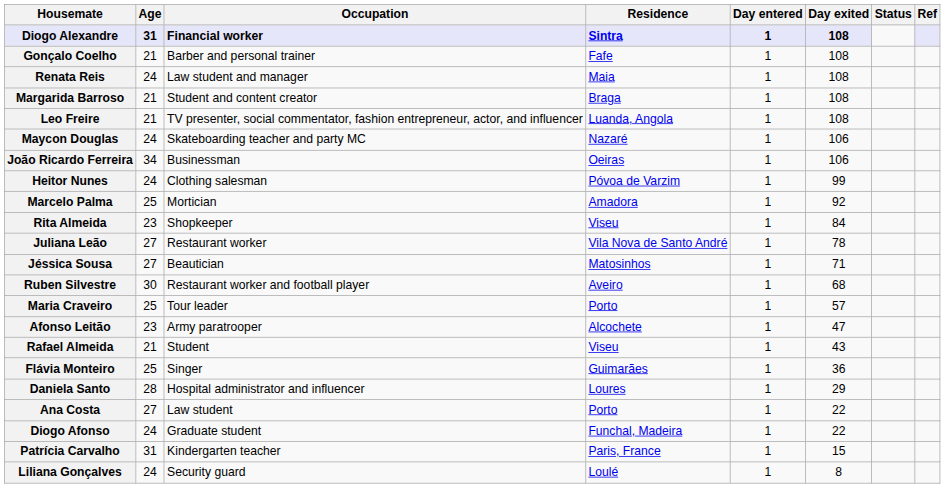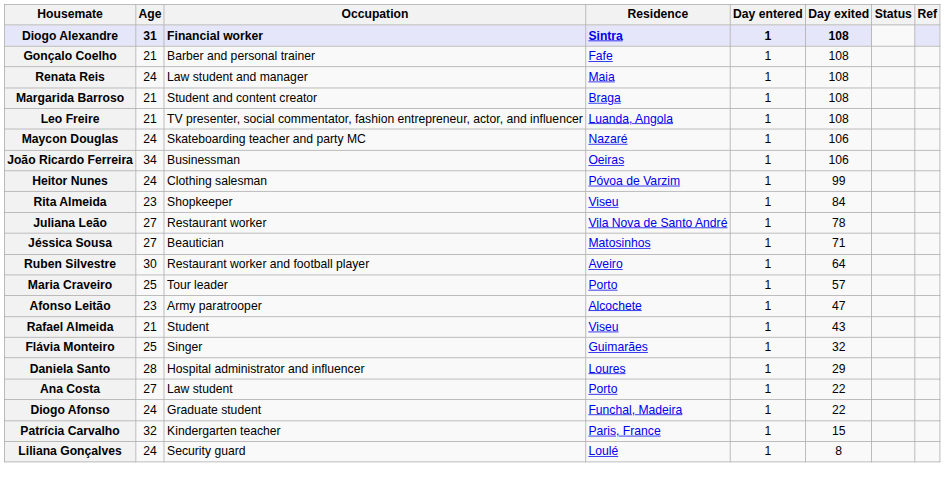- row: Marcelo Palma | 25 | Mortician | Amadora | 1 | 92
Ruben Silvestre | Day exited: 68 -> 64
Flávia Monteiro | Day exited: 36 -> 32
Patrícia Carvalho | Age: 31 -> 32
